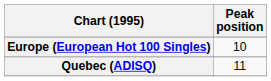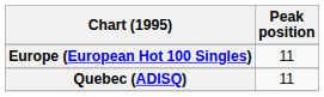Europe (European Hot 100 Singles) | Peak position: 10 -> 11
